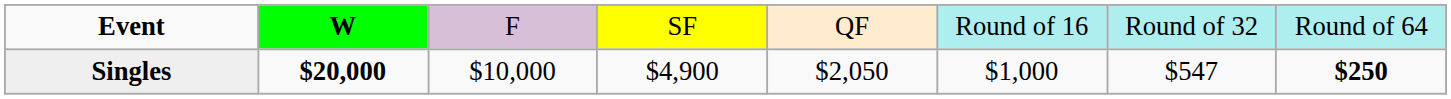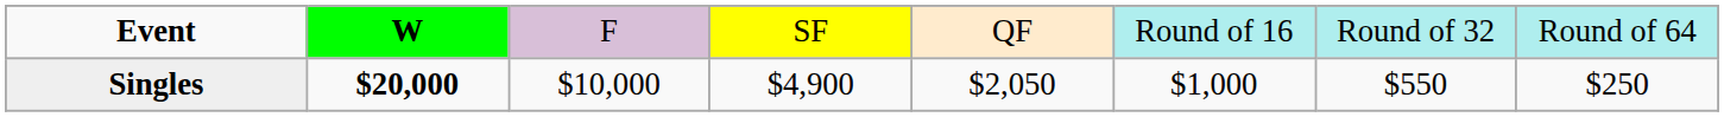Singles | column 7: $547 -> $550
Singles | column 8: bold -> normal
